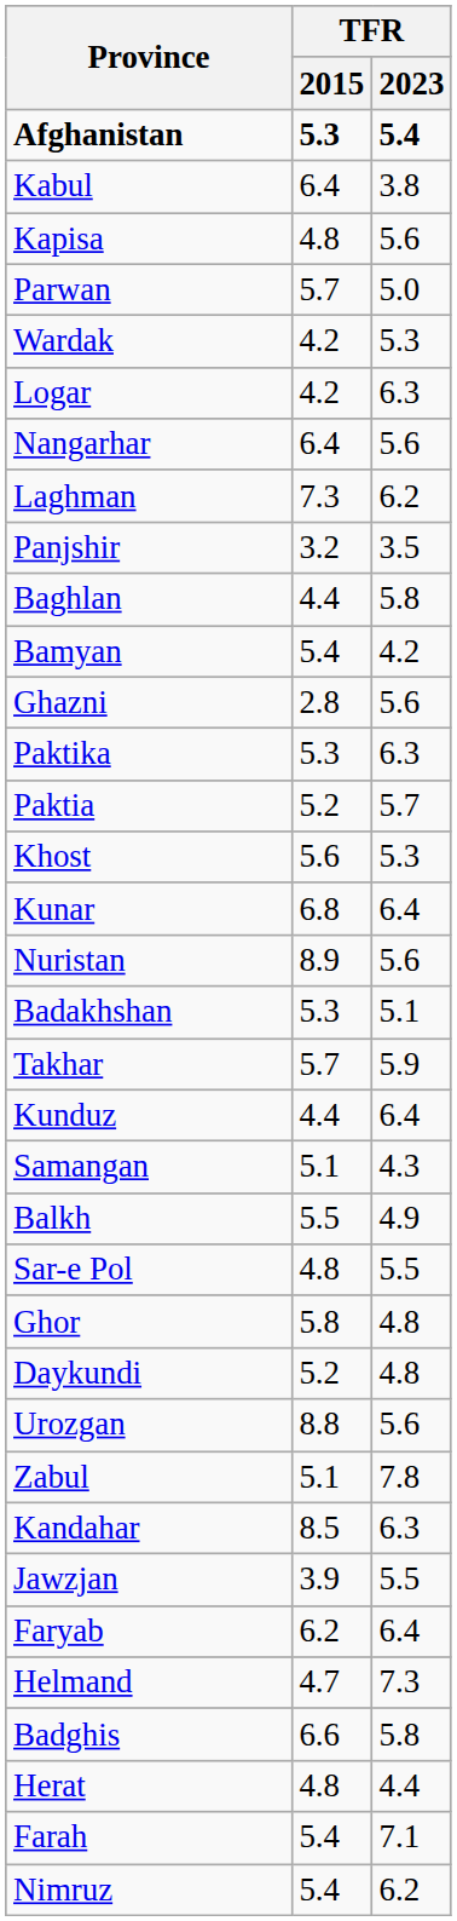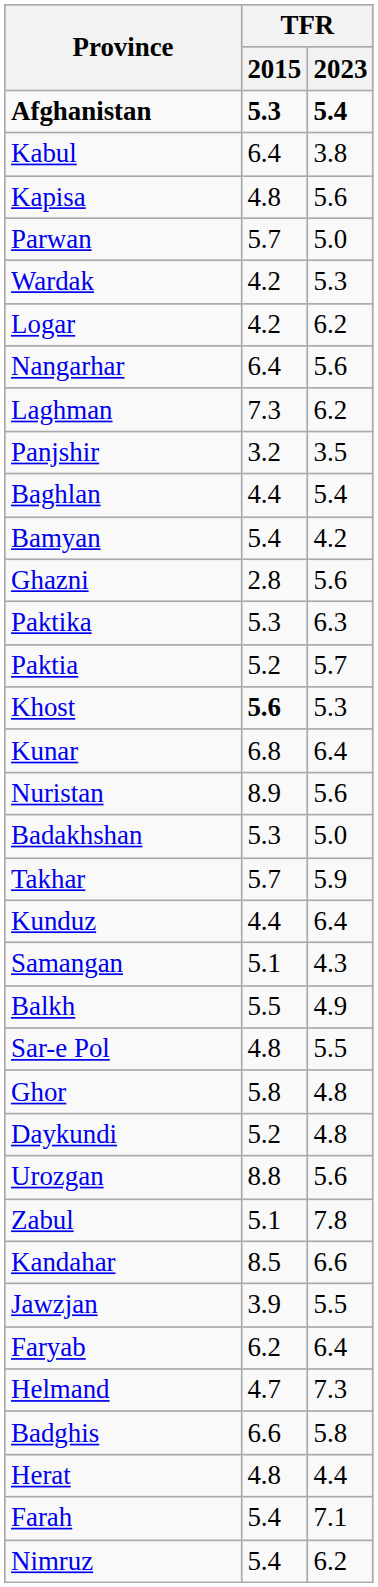Logar | TFR / 2023: 6.3 -> 6.2
Baghlan | TFR / 2023: 5.8 -> 5.4
Khost | TFR / 2015: normal -> bold
Badakhshan | TFR / 2023: 5.1 -> 5.0
Kandahar | TFR / 2023: 6.3 -> 6.6
